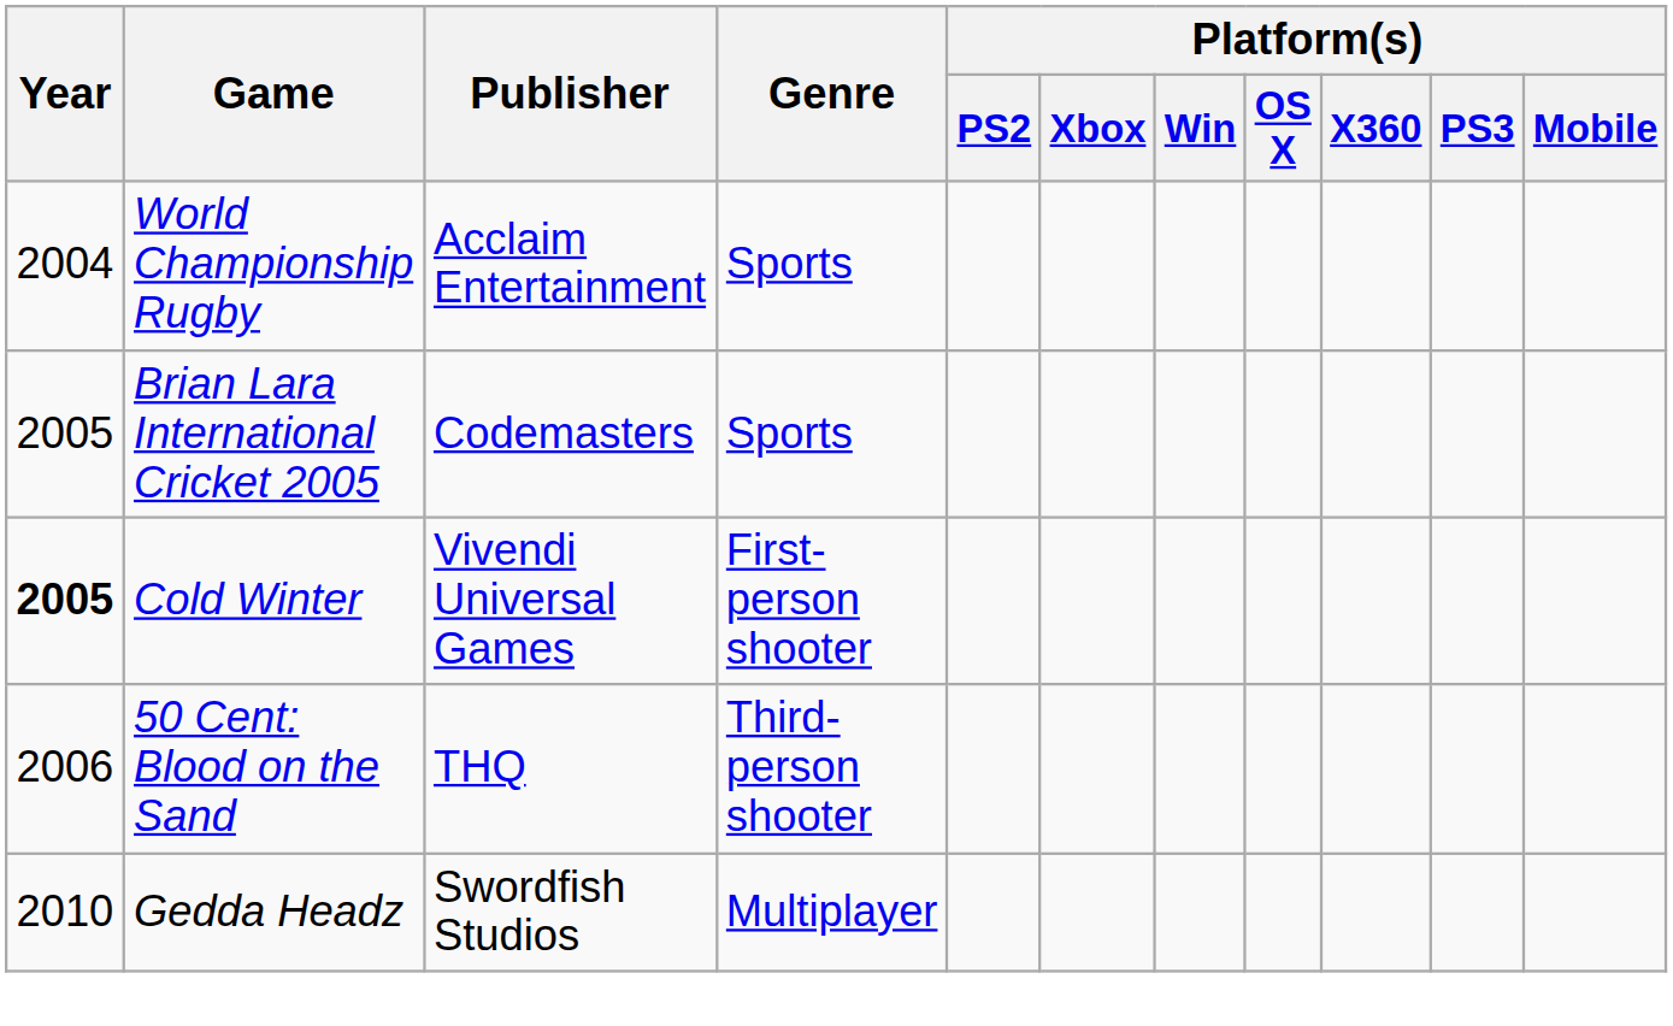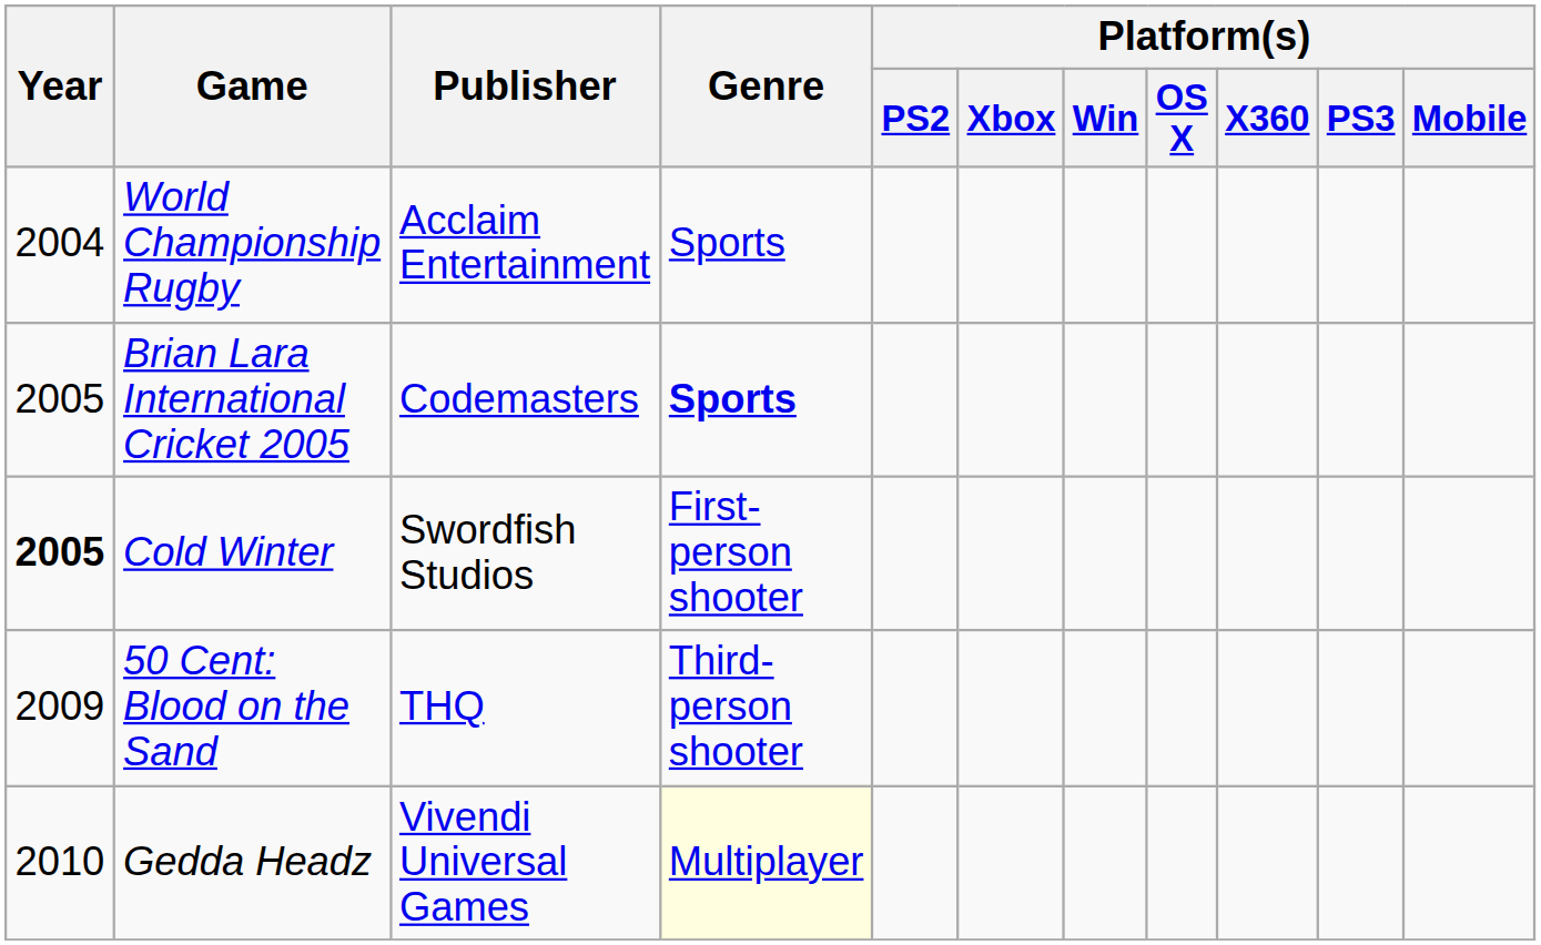Brian Lara International Cricket 2005 | Genre: normal -> bold
Cold Winter | Publisher: Vivendi Universal Games -> Swordfish Studios
50 Cent: Blood on the Sand | Year: 2006 -> 2009
Gedda Headz | Publisher: Swordfish Studios -> Vivendi Universal Games
Gedda Headz | Genre: no background -> lightyellow background
